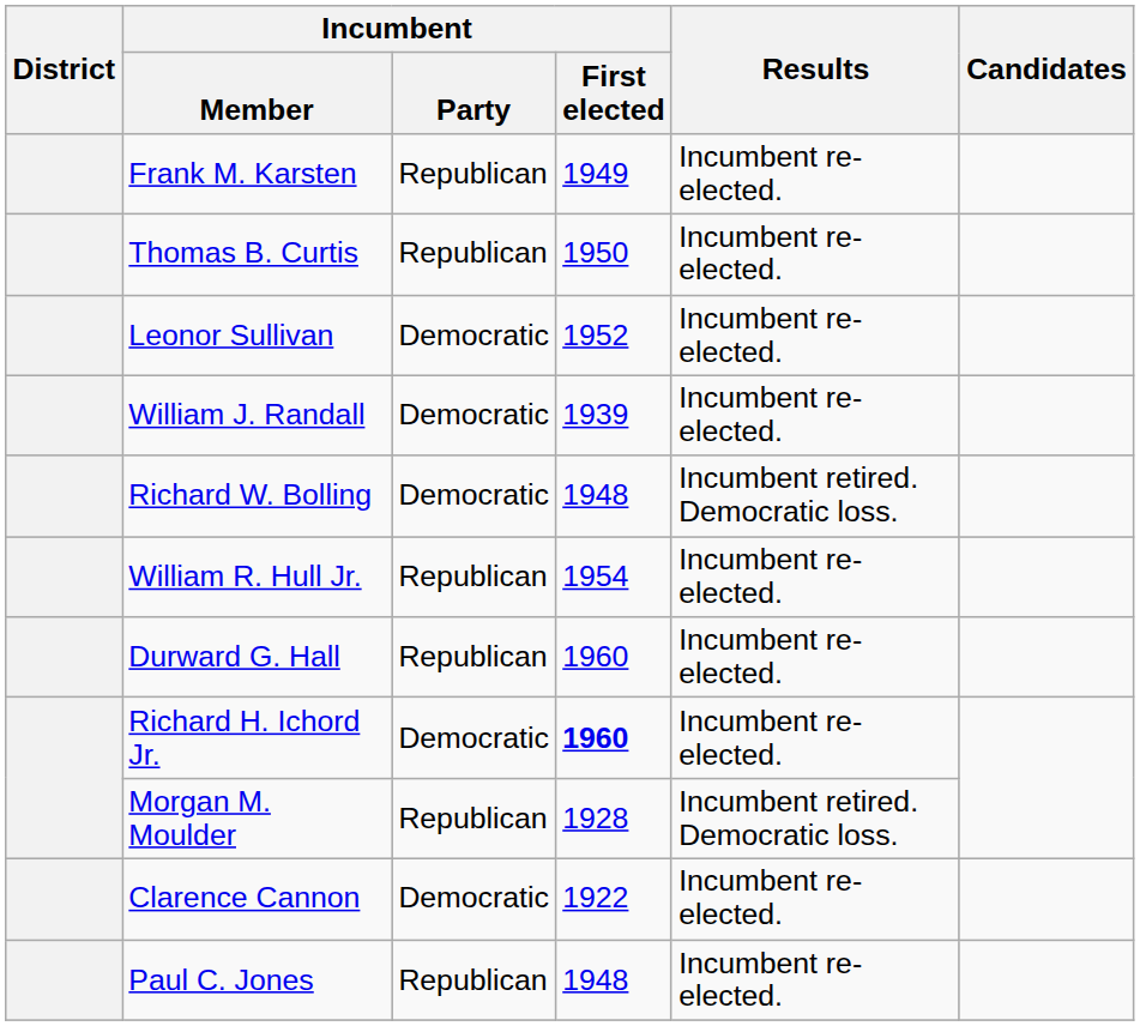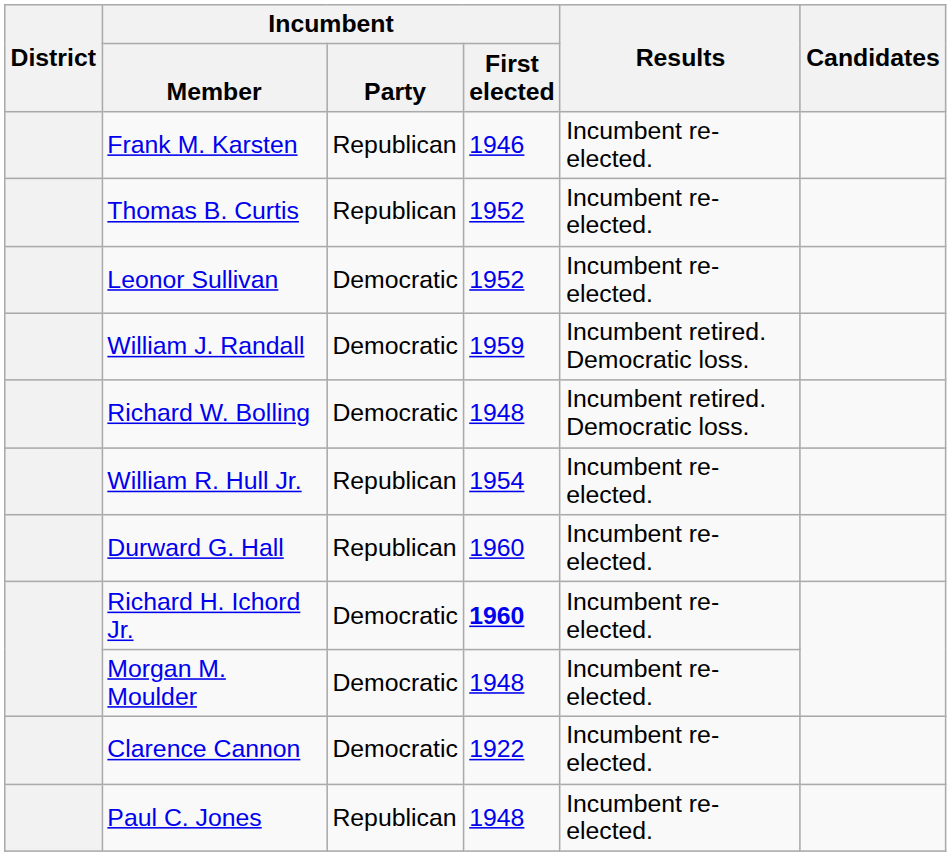Frank M. Karsten | Incumbent / First elected: 1949 -> 1946
Thomas B. Curtis | Incumbent / First elected: 1950 -> 1952
William J. Randall | Incumbent / First elected: 1939 -> 1959
William J. Randall | Results: Incumbent re-elected. -> Incumbent retired. Democratic loss.
Morgan M. Moulder | Incumbent / Party: Republican -> Democratic
Morgan M. Moulder | Incumbent / First elected: 1928 -> 1948
Morgan M. Moulder | Results: Incumbent retired. Democratic loss. -> Incumbent re-elected.
